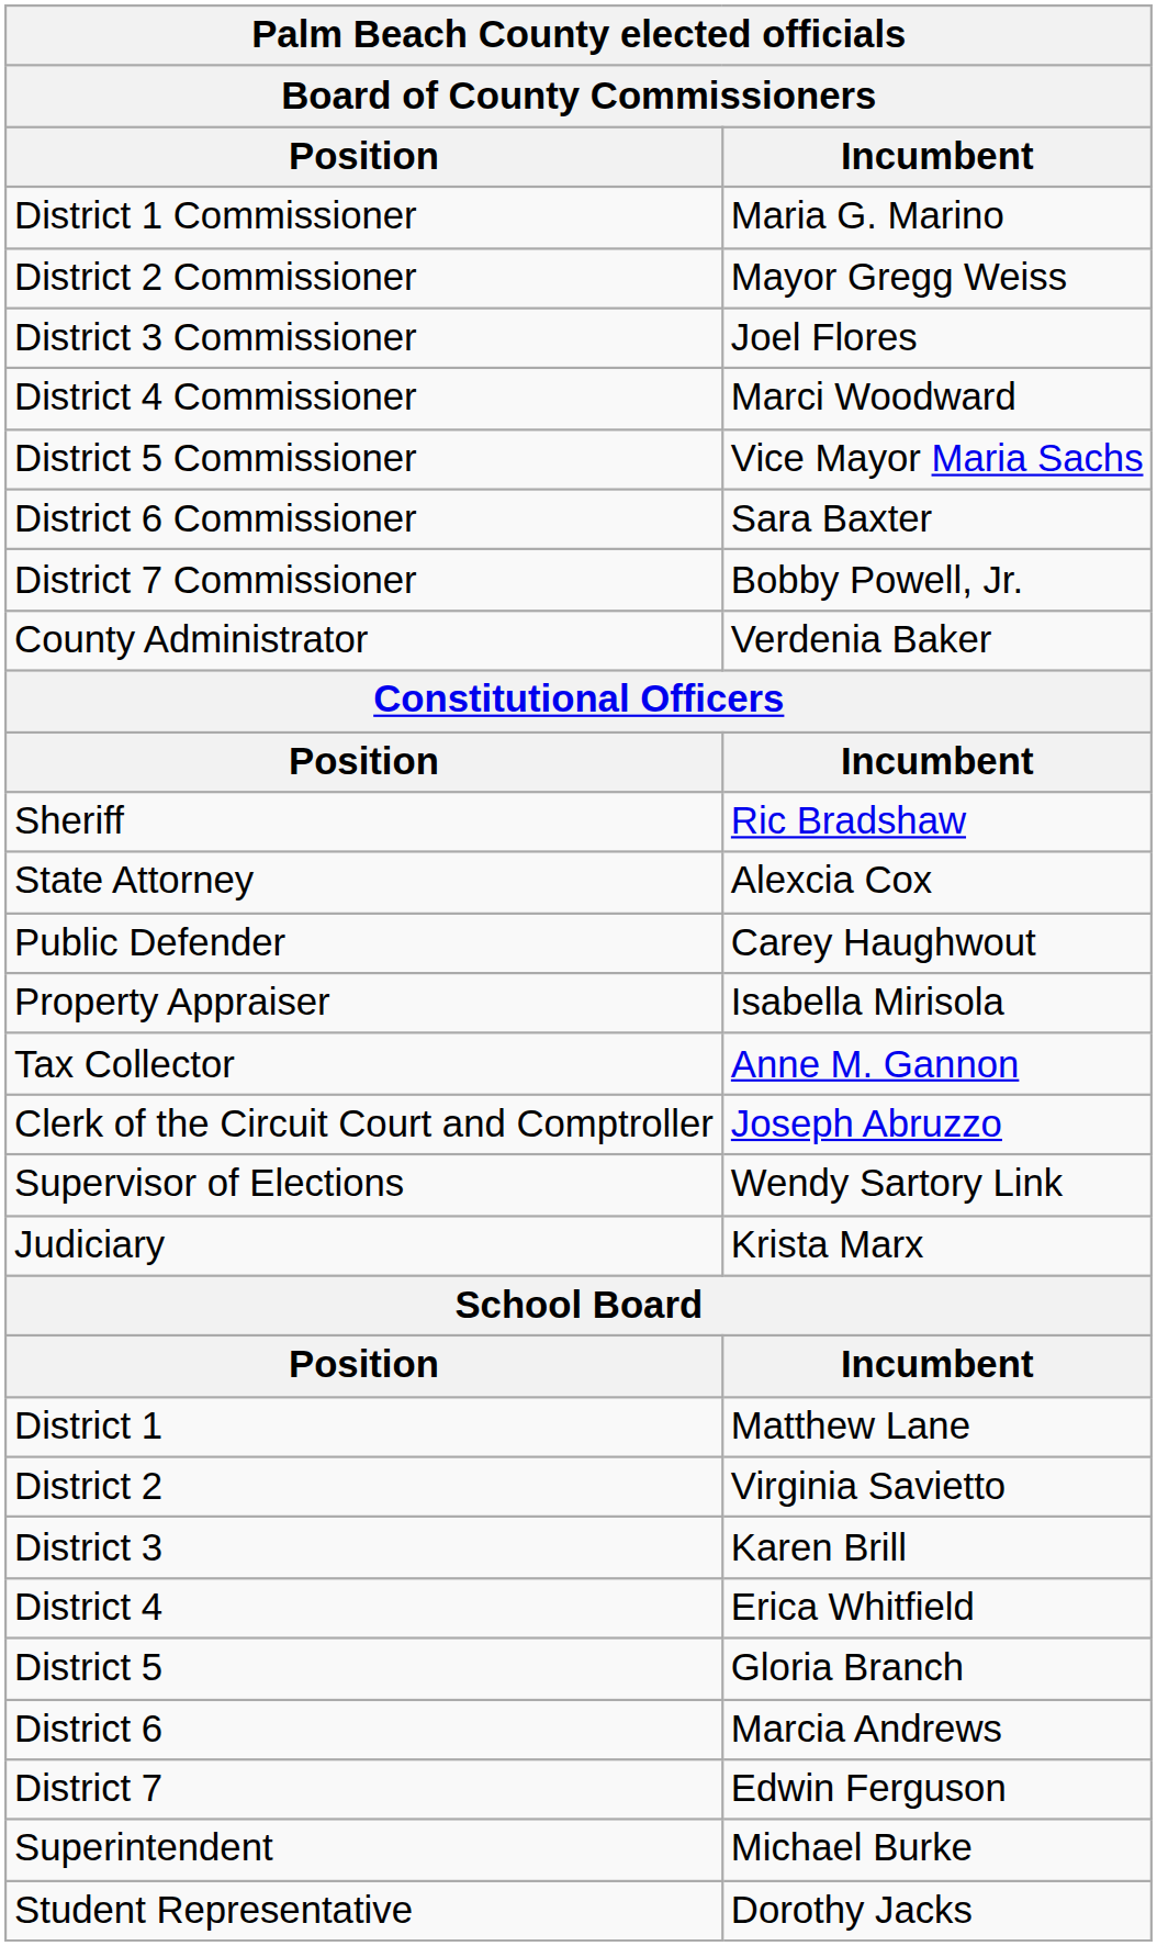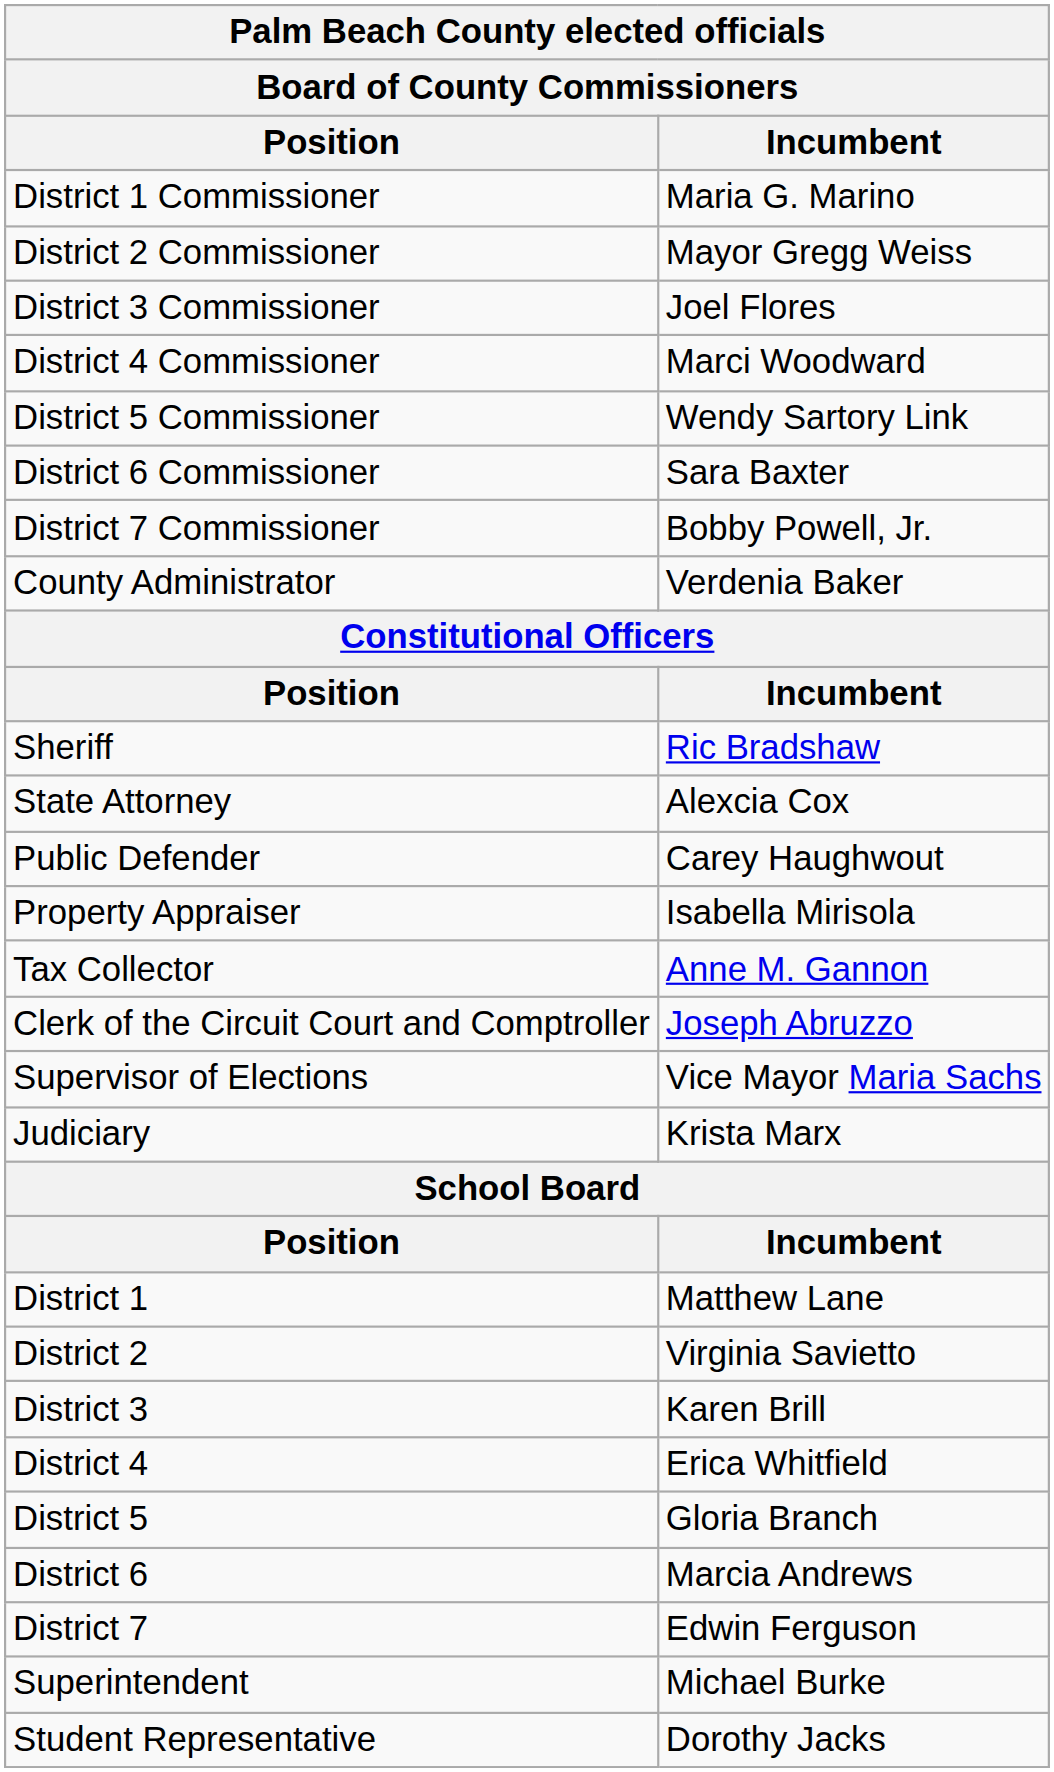District 5 Commissioner | Incumbent: Vice Mayor Maria Sachs -> Wendy Sartory Link
Supervisor of Elections | Incumbent: Wendy Sartory Link -> Vice Mayor Maria Sachs
